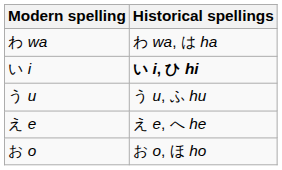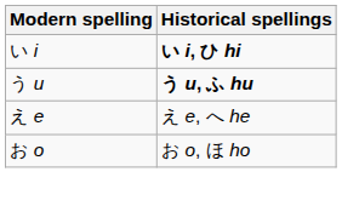- row: わ wa | わ wa, は ha
う u | Historical spellings: normal -> bold
